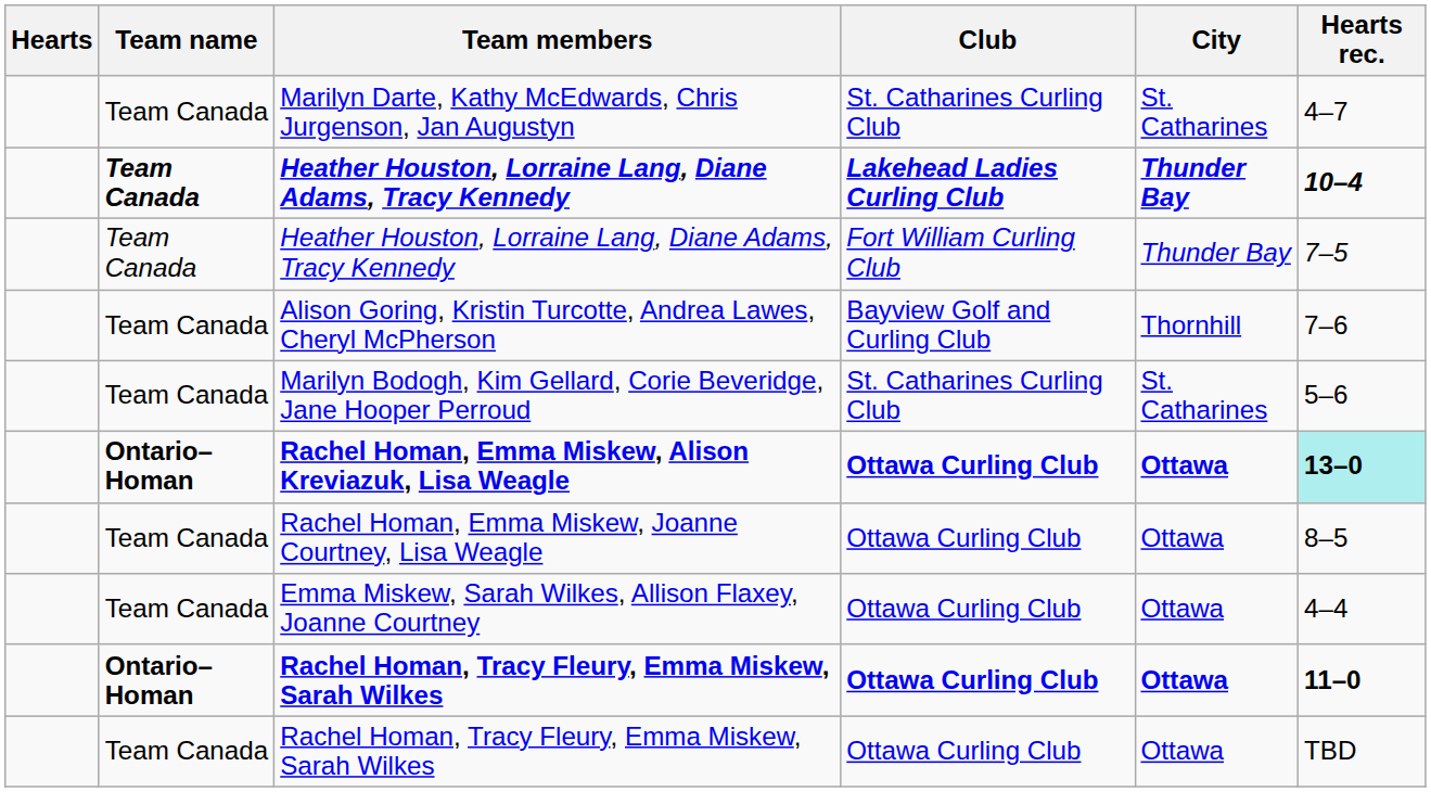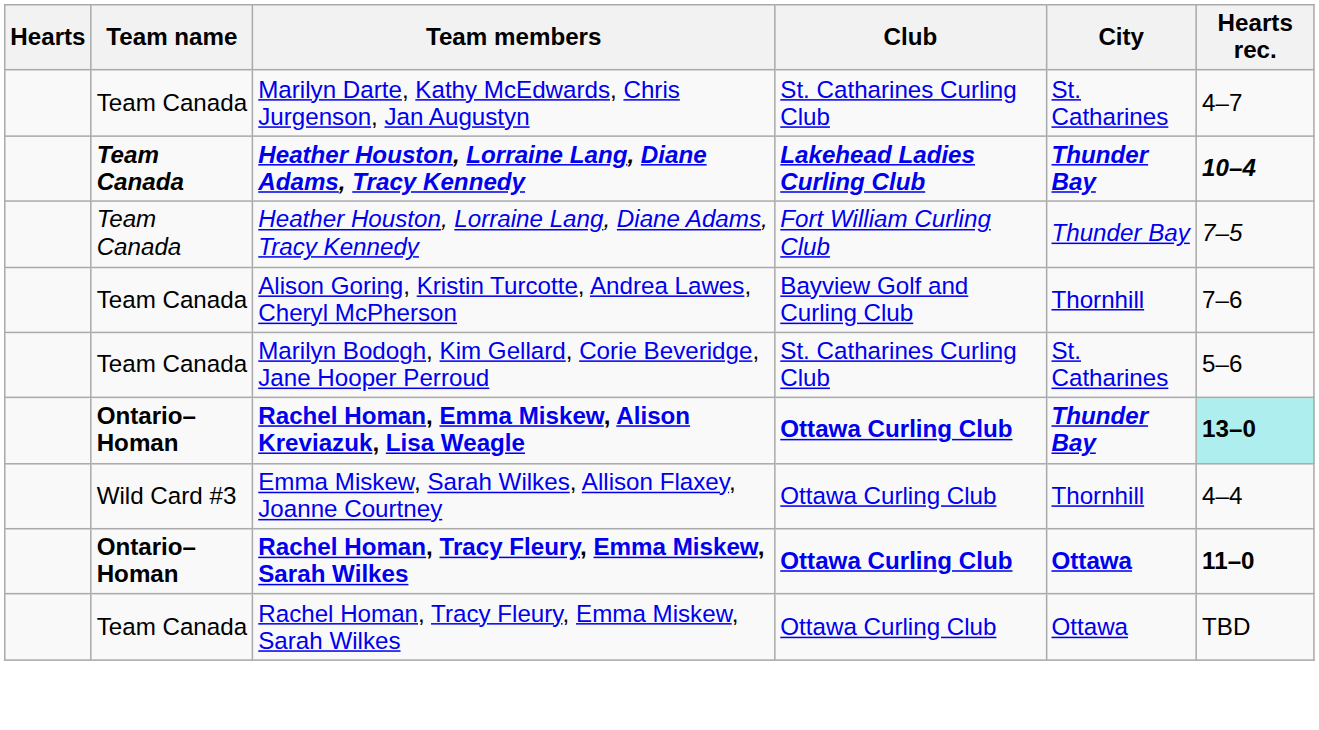Rachel Homan, Emma Miskew, Alison Kreviazuk, Lisa Weagle | City: Ottawa -> Thunder Bay
- row: Team Canada | Rachel Homan, Emma Miskew, Joanne Courtney, Lisa Weagle | Ottawa Curling Club | Ottawa | 8–5
Emma Miskew, Sarah Wilkes, Allison Flaxey, Joanne Courtney | Team name: Team Canada -> Wild Card #3
Emma Miskew, Sarah Wilkes, Allison Flaxey, Joanne Courtney | City: Ottawa -> Thornhill
